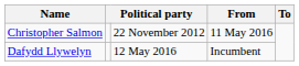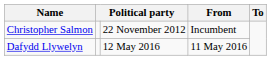Christopher Salmon | From: 11 May 2016 -> Incumbent
Dafydd Llywelyn | From: Incumbent -> 11 May 2016
